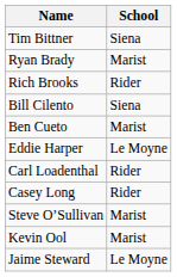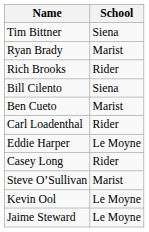rows swapped: Eddie Harper <-> Carl Loadenthal
Kevin Ool | School: Marist -> Le Moyne
